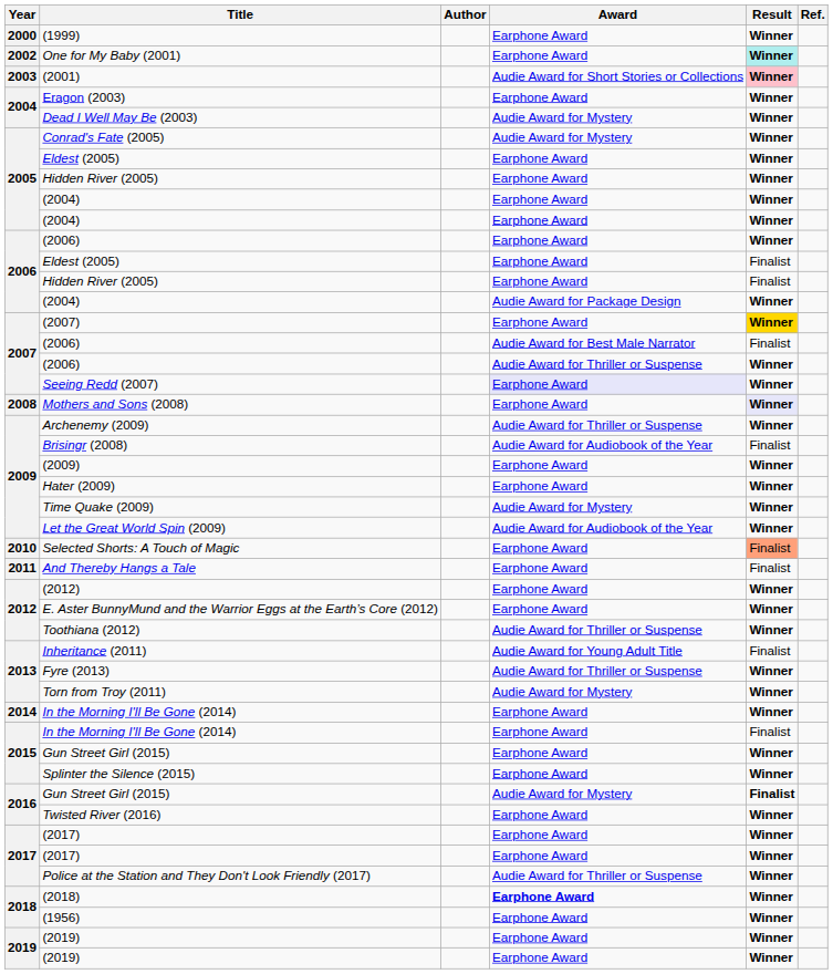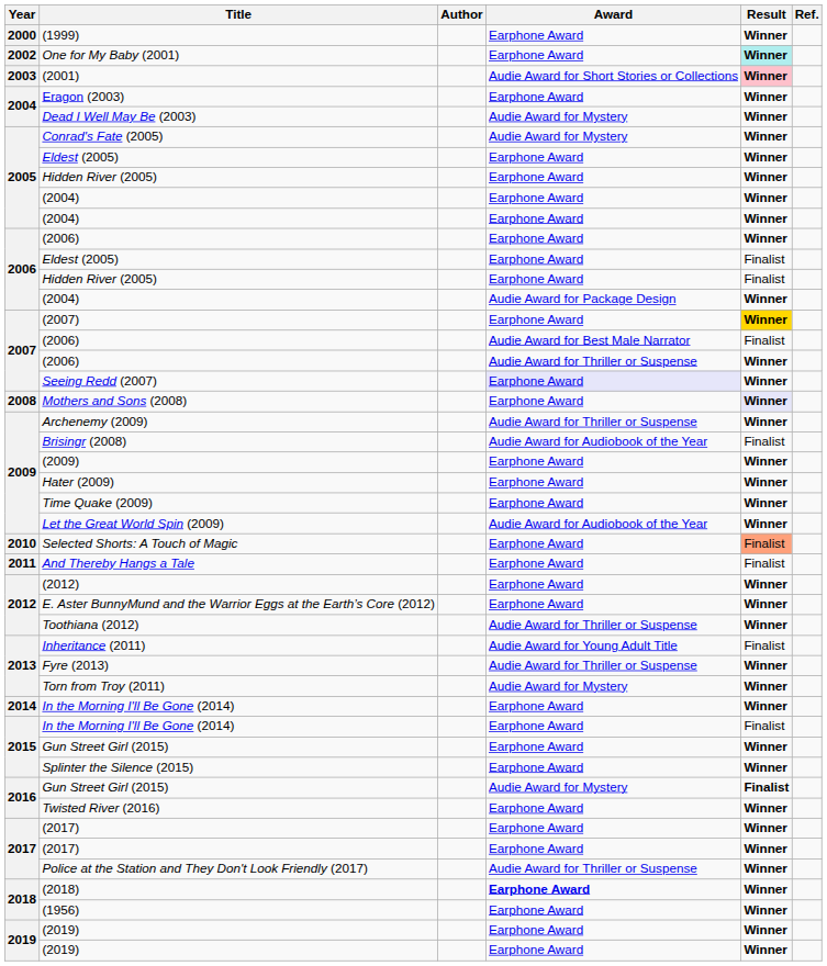Time Quake (2009) | Award: Audie Award for Mystery -> Earphone Award
